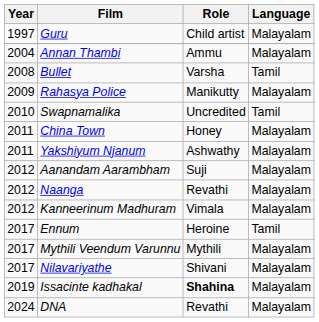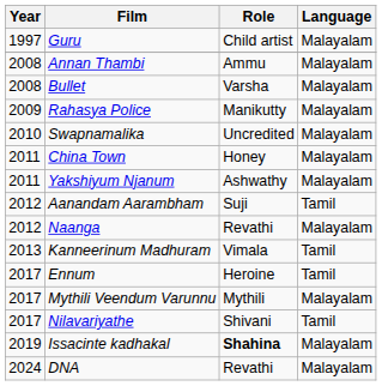Annan Thambi | Year: 2004 -> 2008
Bullet | Language: Tamil -> Malayalam
Swapnamalika | Language: Tamil -> Malayalam
Aanandam Aarambham | Language: Malayalam -> Tamil
Kanneerinum Madhuram | Year: 2012 -> 2013
Kanneerinum Madhuram | Language: Malayalam -> Tamil
Nilavariyathe | Language: Malayalam -> Tamil
